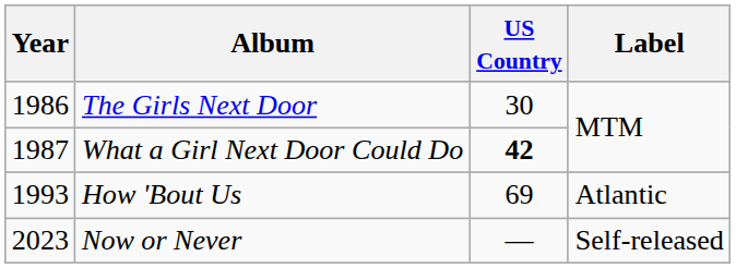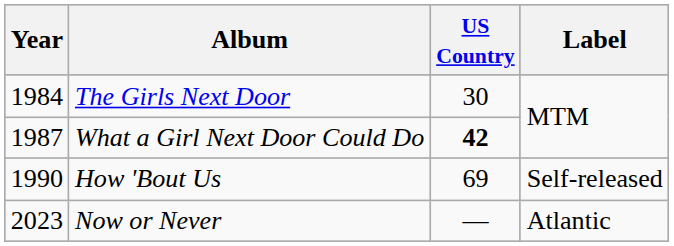The Girls Next Door | Year: 1986 -> 1984
How 'Bout Us | Year: 1993 -> 1990
How 'Bout Us | Label: Atlantic -> Self-released
Now or Never | Label: Self-released -> Atlantic
